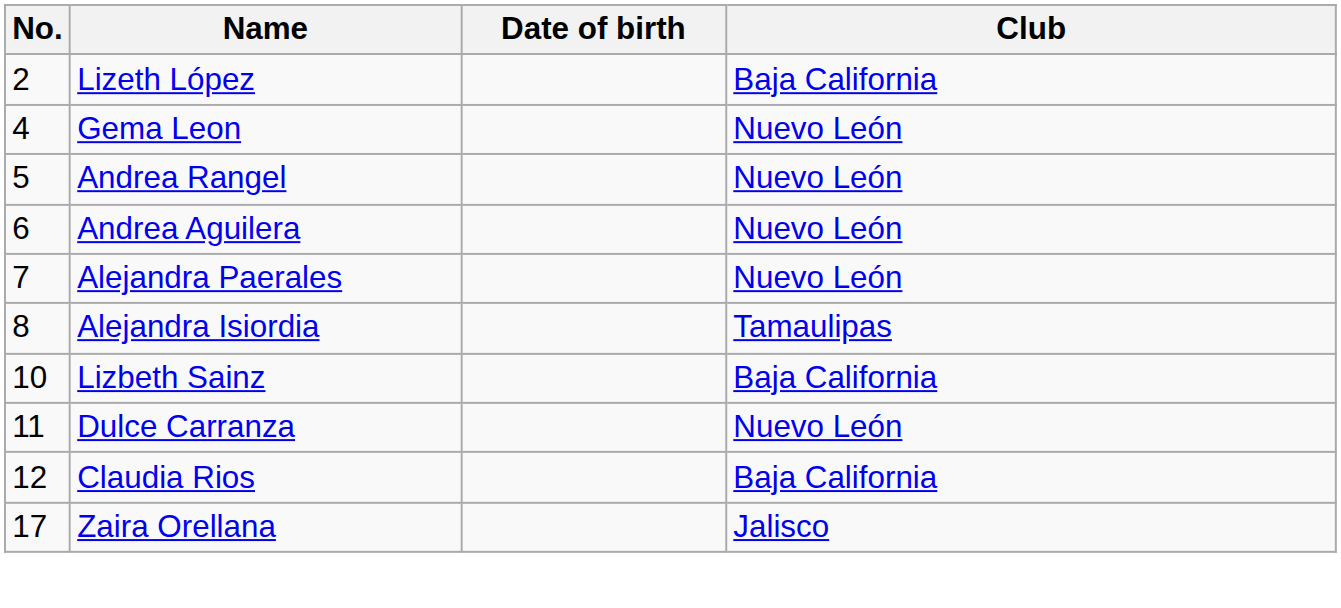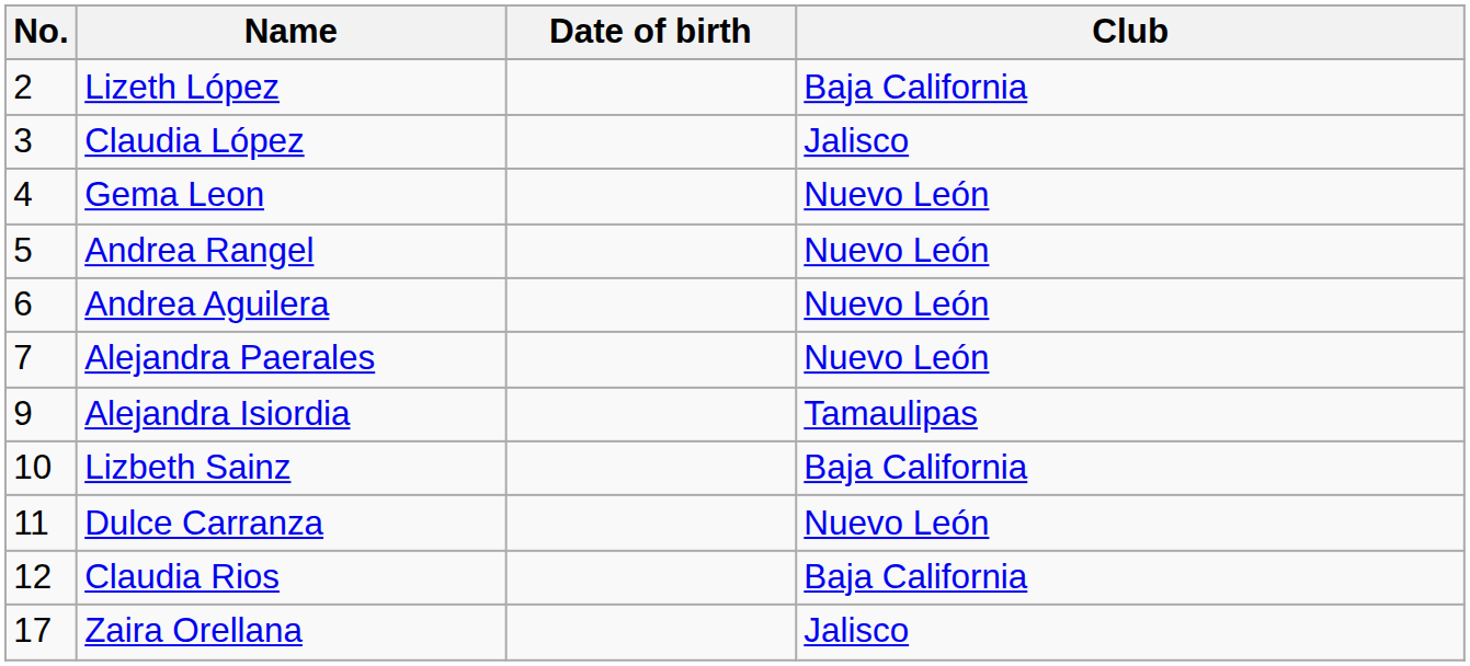+ row: 3 | Claudia López | Jalisco
Alejandra Isiordia | No.: 8 -> 9
